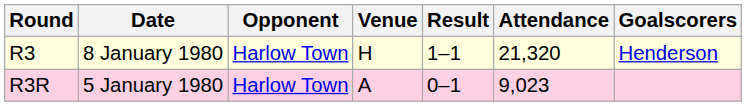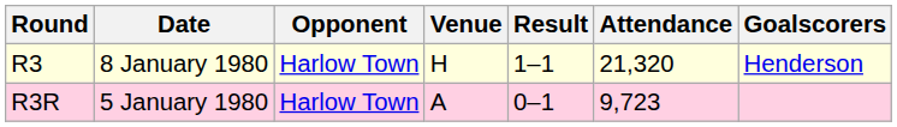R3R | Attendance: 9,023 -> 9,723
